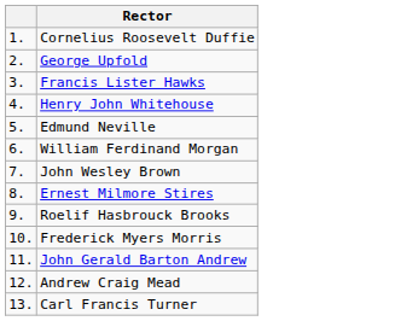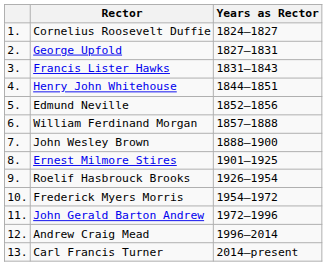+ column: Years as Rector | 1824–1827 | 1827–1831 | 1831–1843 | 1844–1851 | 1852–1856 | 1857–1888 | 1888–1900 | 1901–1925 | 1926–1954 | 1954–1972 | 1972–1996 | 1996–2014 | 2014–present
